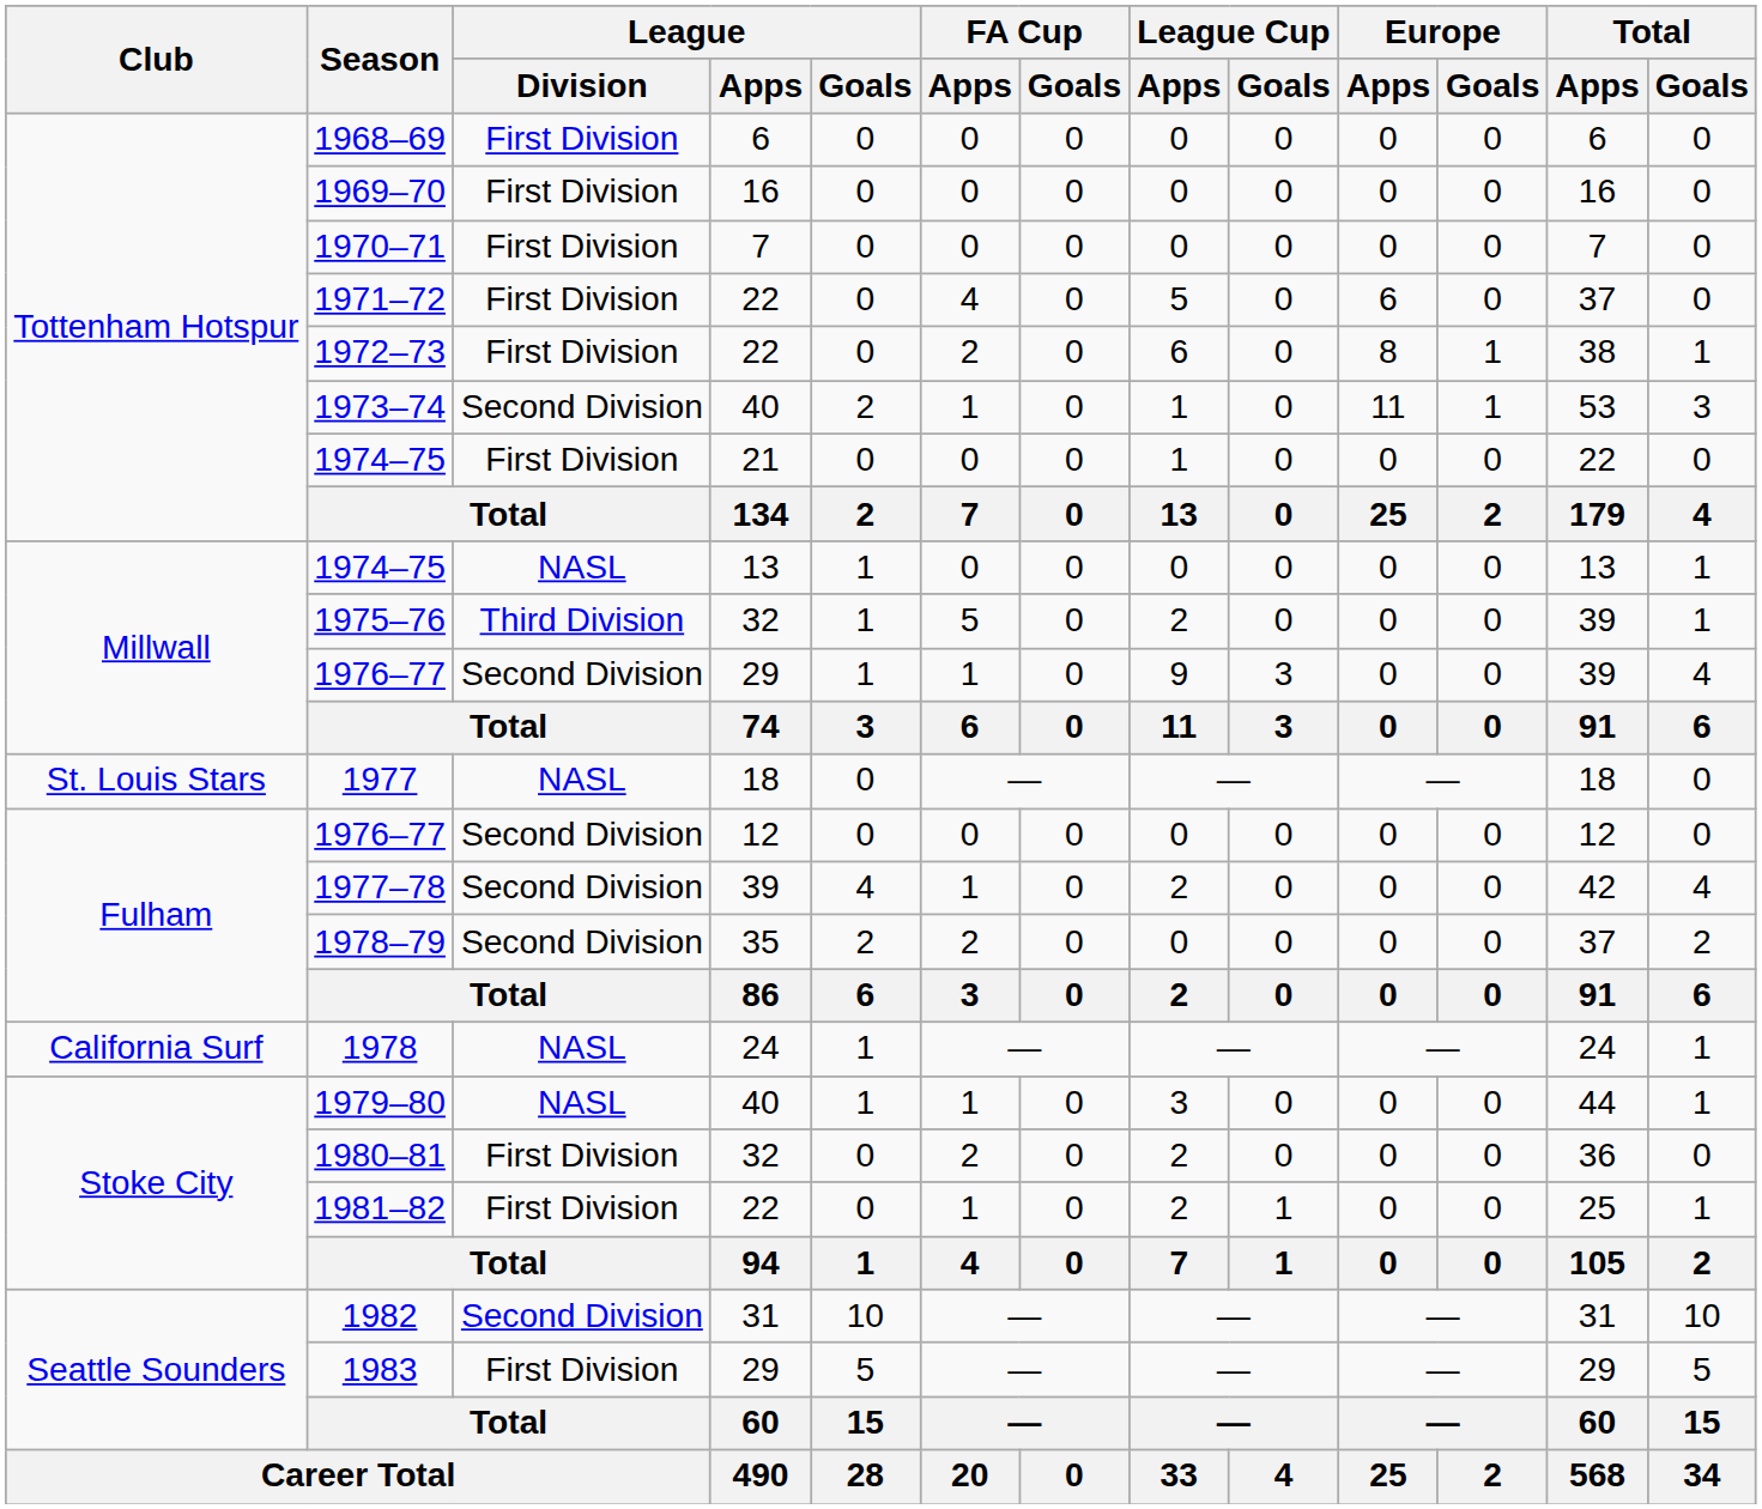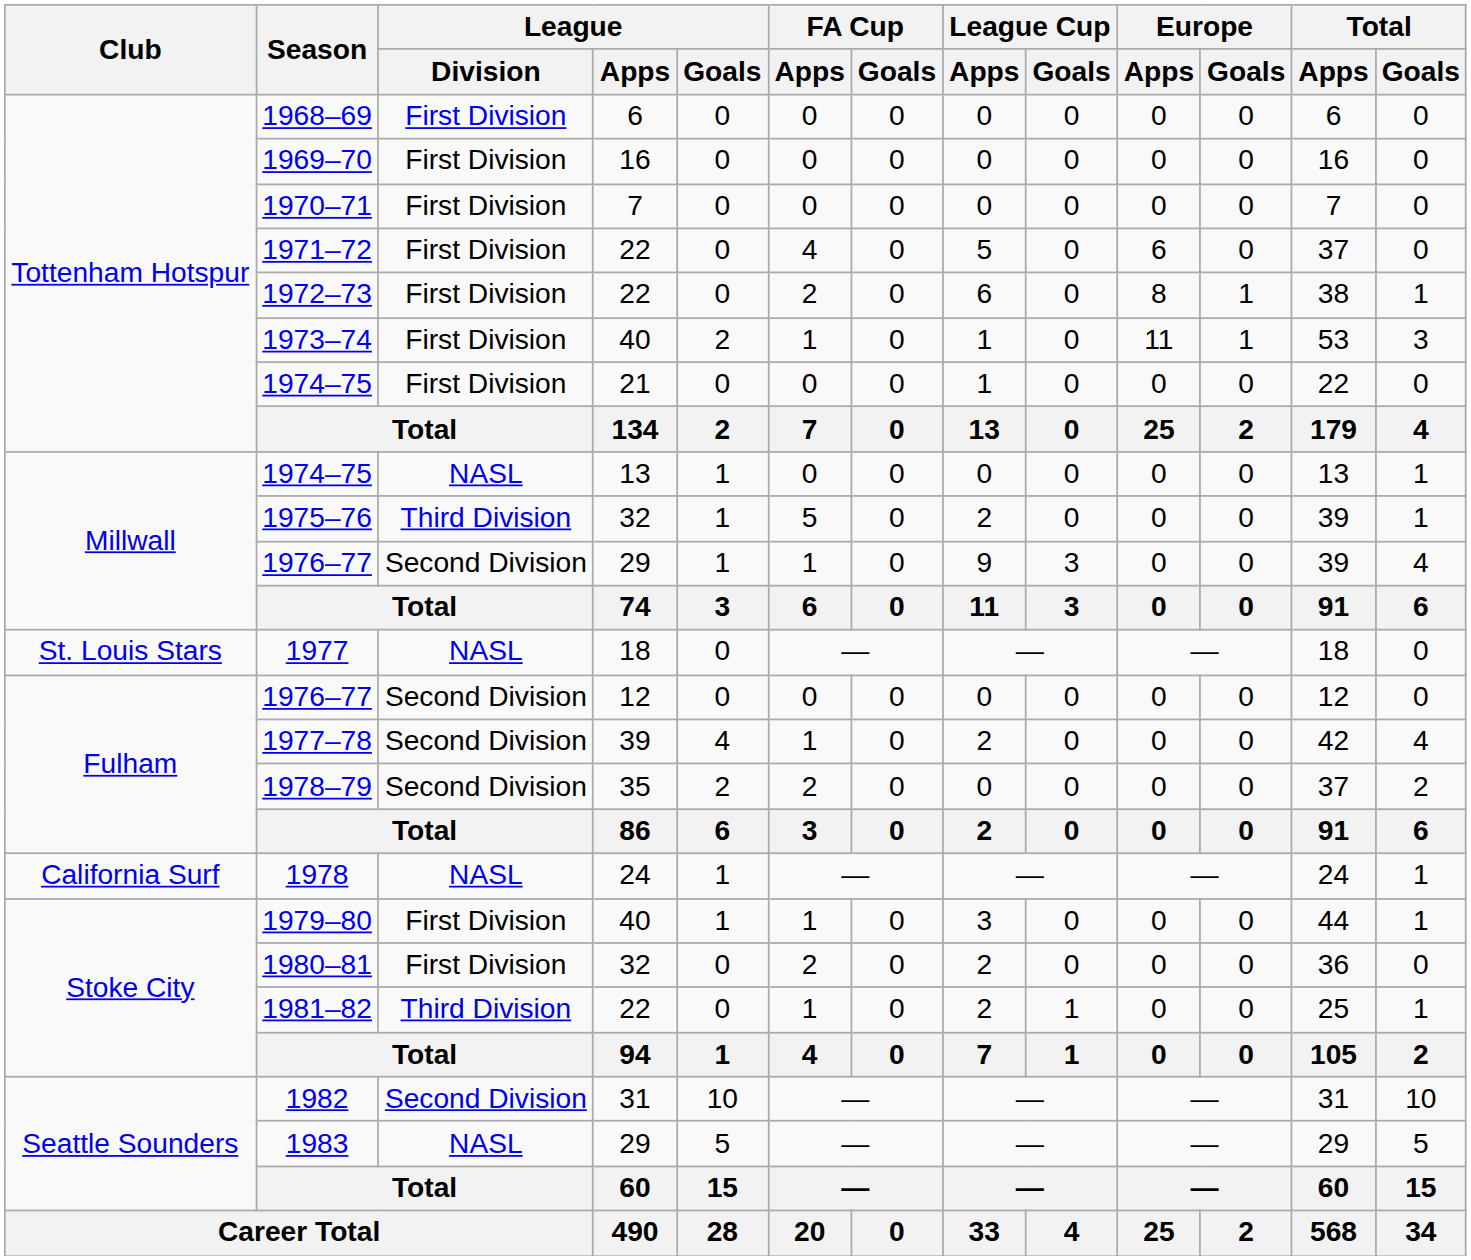1973–74 | League / Division: Second Division -> First Division
1979–80 | League / Division: NASL -> First Division
1981–82 | League / Division: First Division -> Third Division
1983 | League / Division: First Division -> NASL
